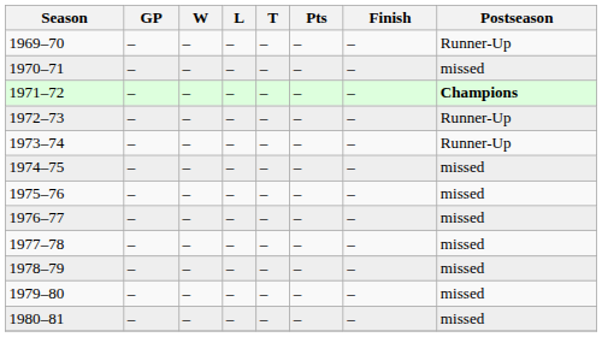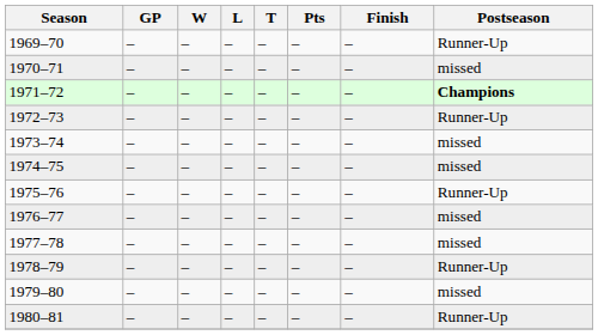1973–74 | Postseason: Runner-Up -> missed
1975–76 | Postseason: missed -> Runner-Up
1978–79 | Postseason: missed -> Runner-Up
1980–81 | Postseason: missed -> Runner-Up
